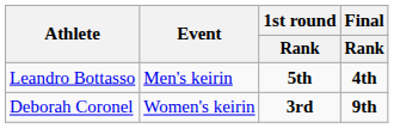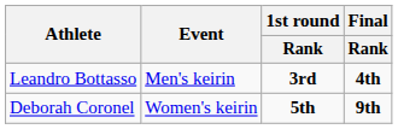Leandro Bottasso | 1st round / Rank: 5th -> 3rd
Deborah Coronel | 1st round / Rank: 3rd -> 5th
